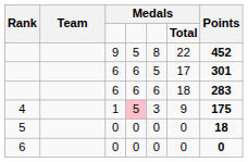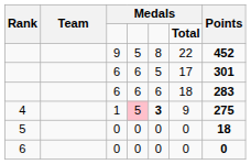4 | column 5: normal -> bold
4 | Points: 175 -> 275
